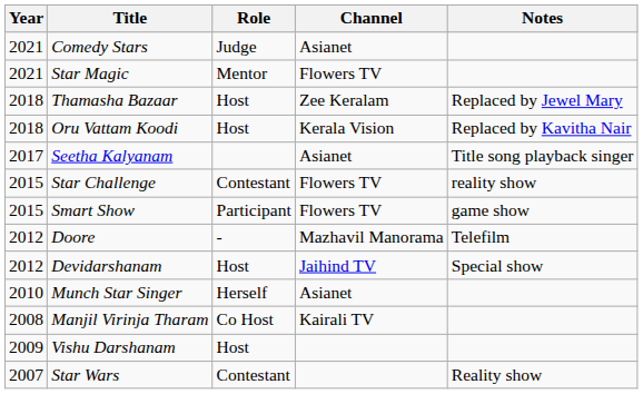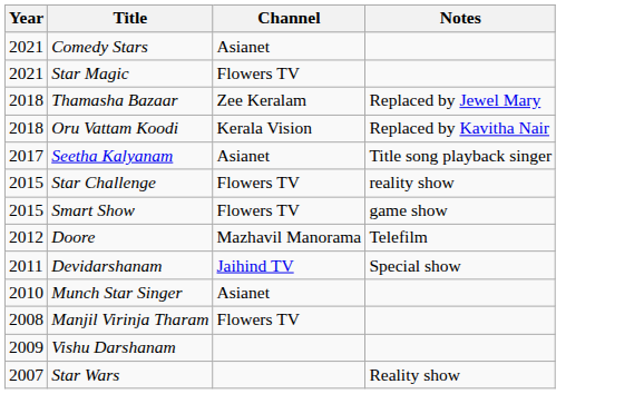- column: Role | Judge | Mentor | Host | Host | Contestant | Participant | - | Host | Herself | Co Host | Host | Contestant
Devidarshanam | Year: 2012 -> 2011
Manjil Virinja Tharam | Channel: Kairali TV -> Flowers TV
